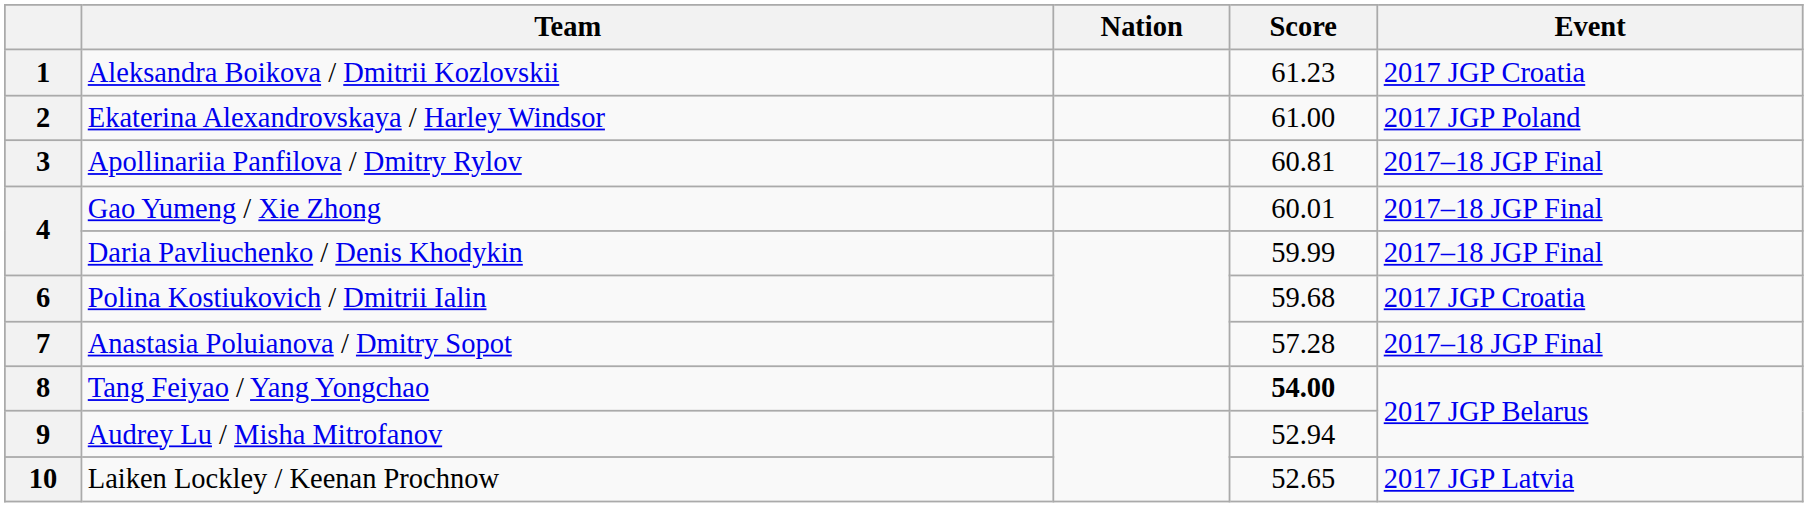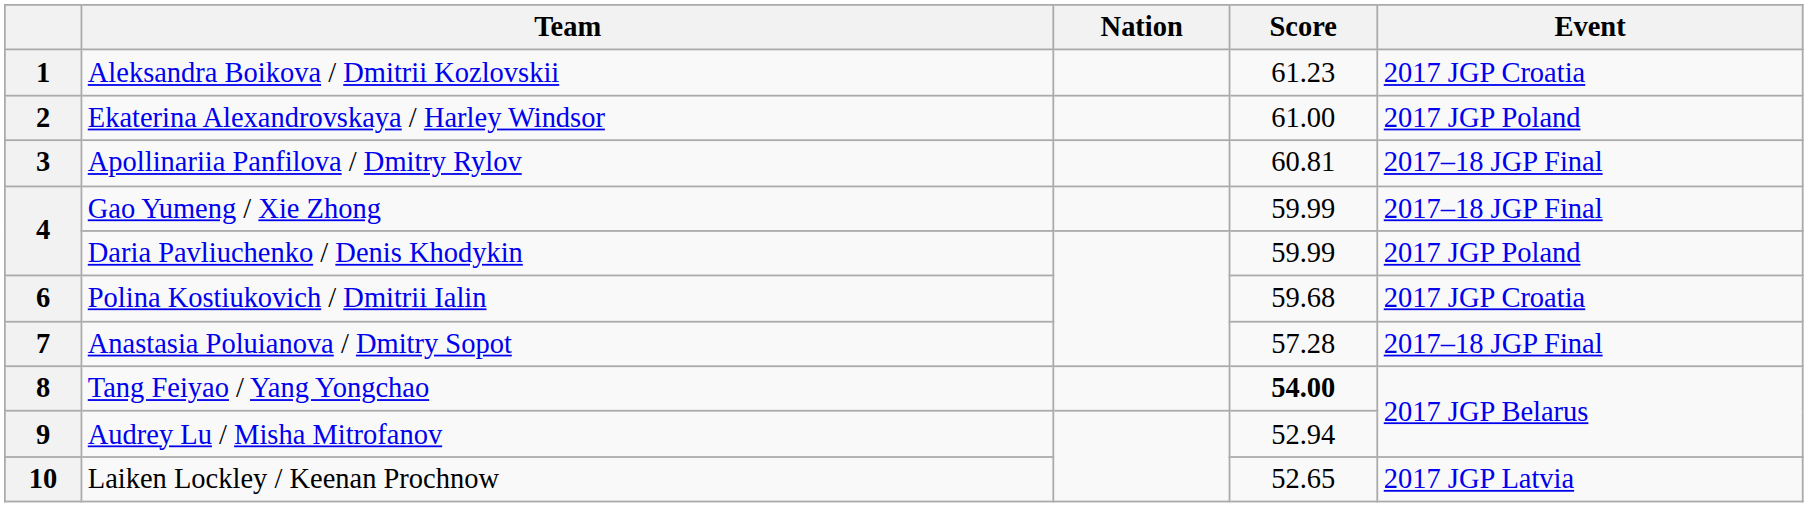4 / Gao Yumeng / Xie Zhong | Score: 60.01 -> 59.99
4 / Daria Pavliuchenko / Denis Khodykin | Event: 2017–18 JGP Final -> 2017 JGP Poland
